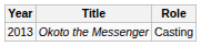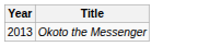- column: Role | Casting
